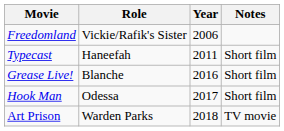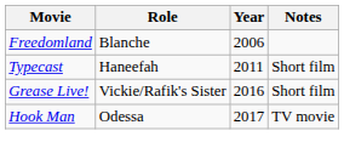Freedomland | Role: Vickie/Rafik's Sister -> Blanche
Grease Live! | Role: Blanche -> Vickie/Rafik's Sister
Hook Man | Notes: Short film -> TV movie
- row: Art Prison | Warden Parks | 2018 | TV movie
